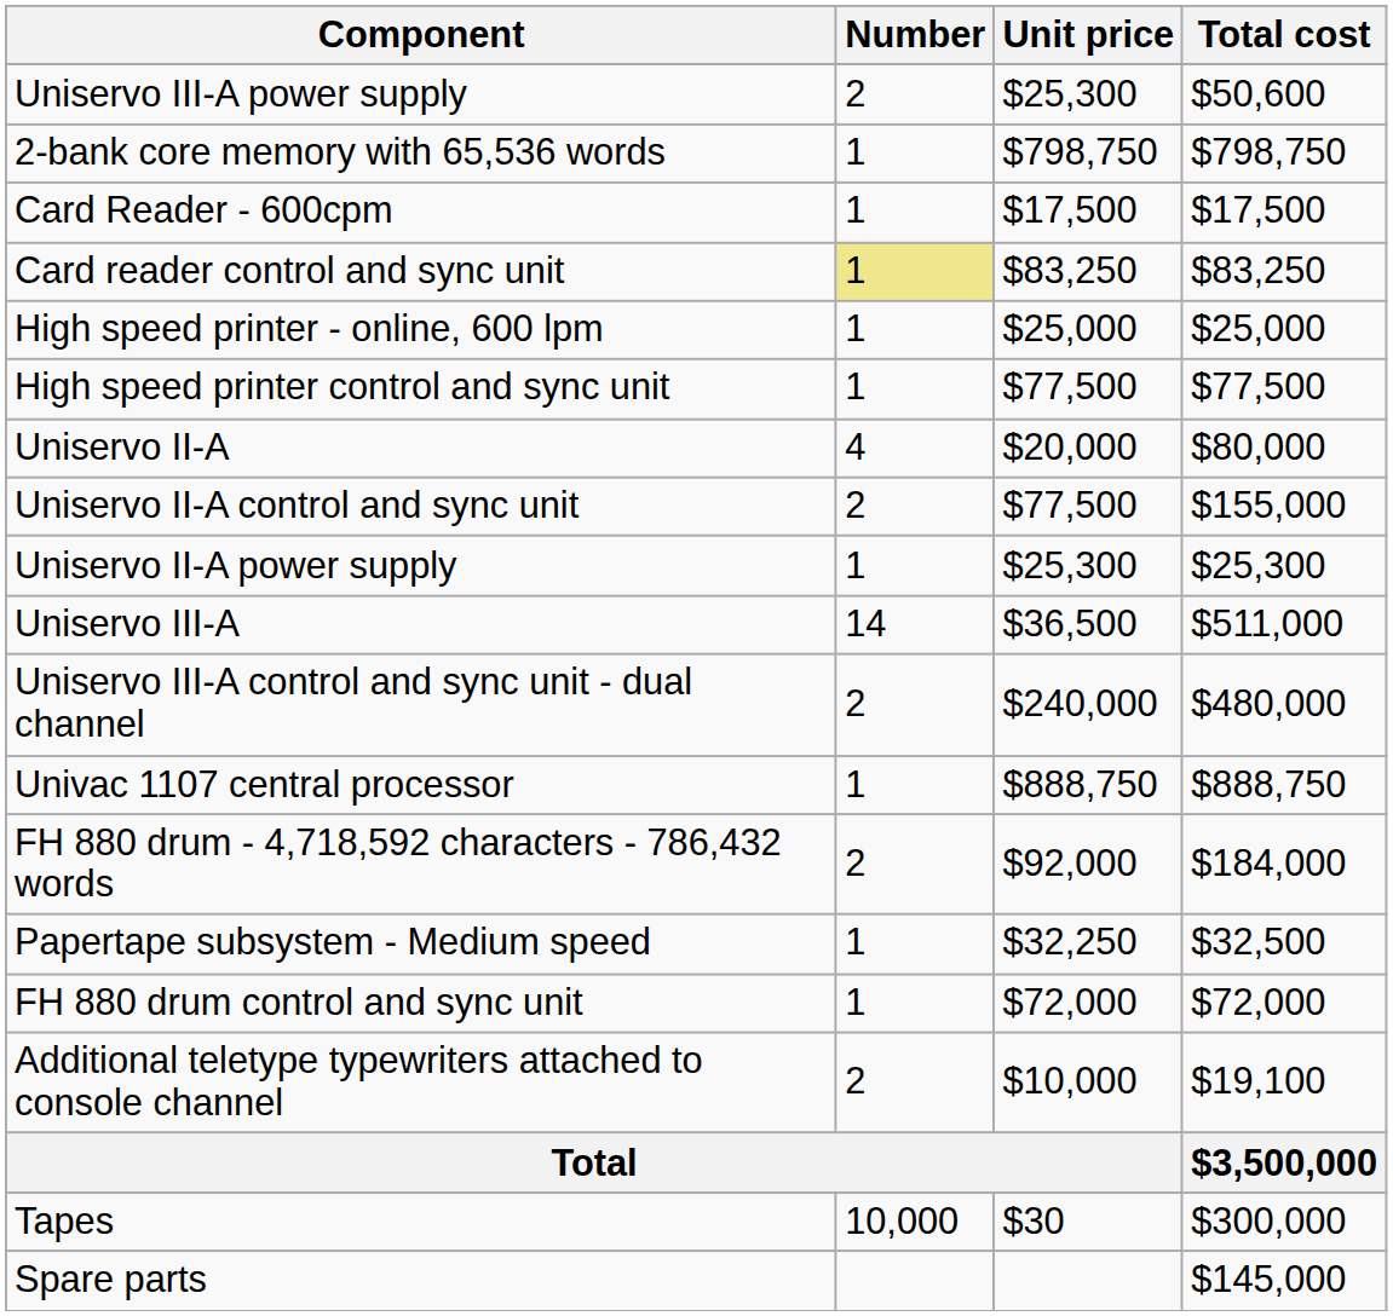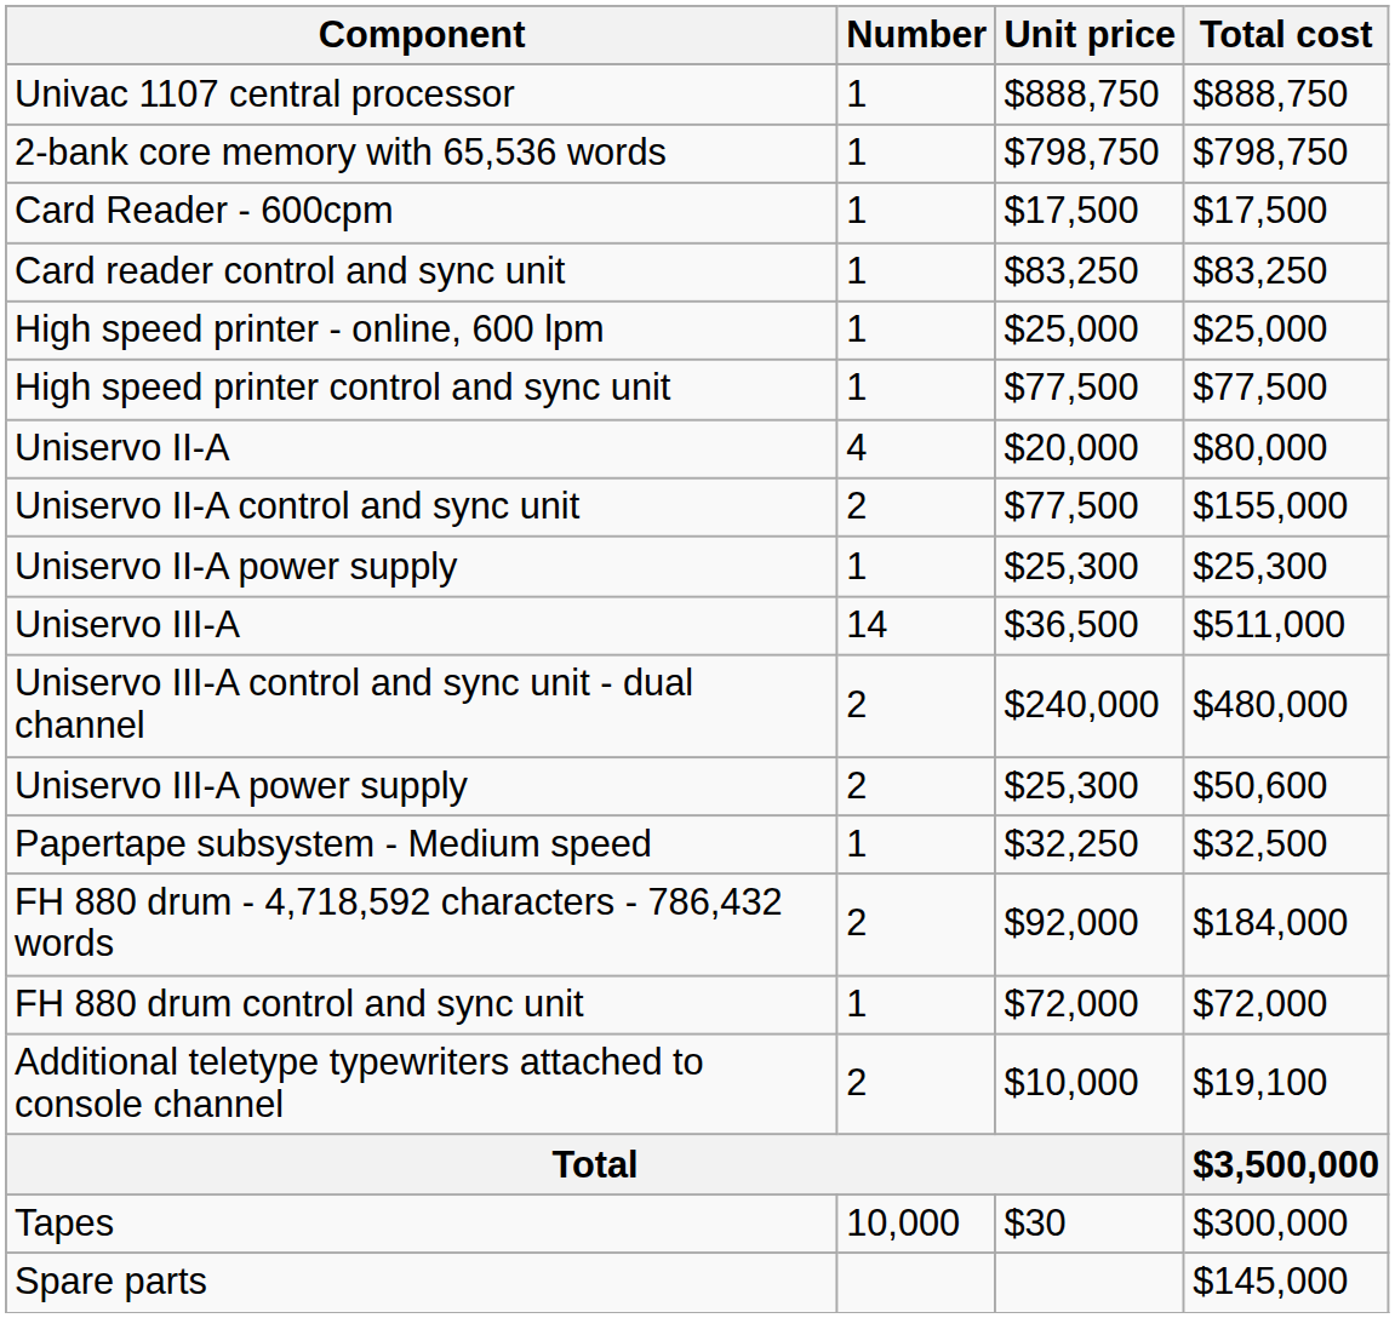rows swapped: Univac 1107 central processor <-> Uniservo III-A power supply
Card reader control and sync unit | Number: khaki background -> no background
rows swapped: Papertape subsystem - Medium speed <-> FH 880 drum - 4,718,592 characters - 786,432 words
